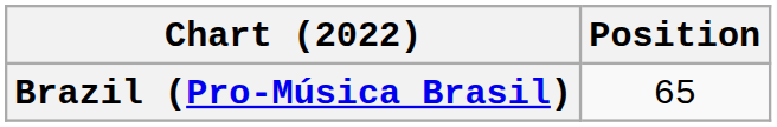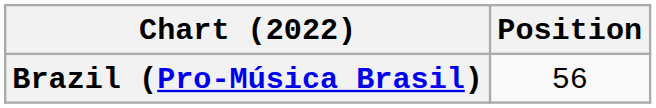Brazil (Pro-Música Brasil) | Position: 65 -> 56
